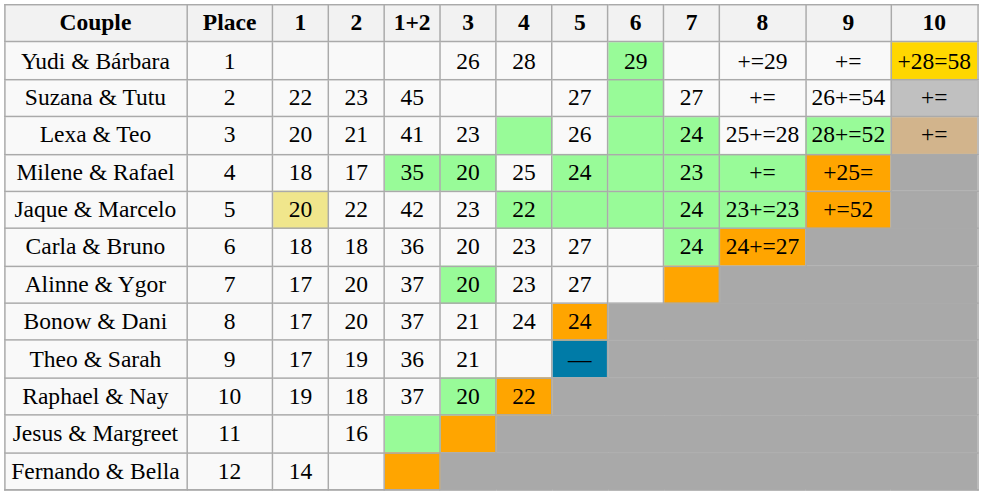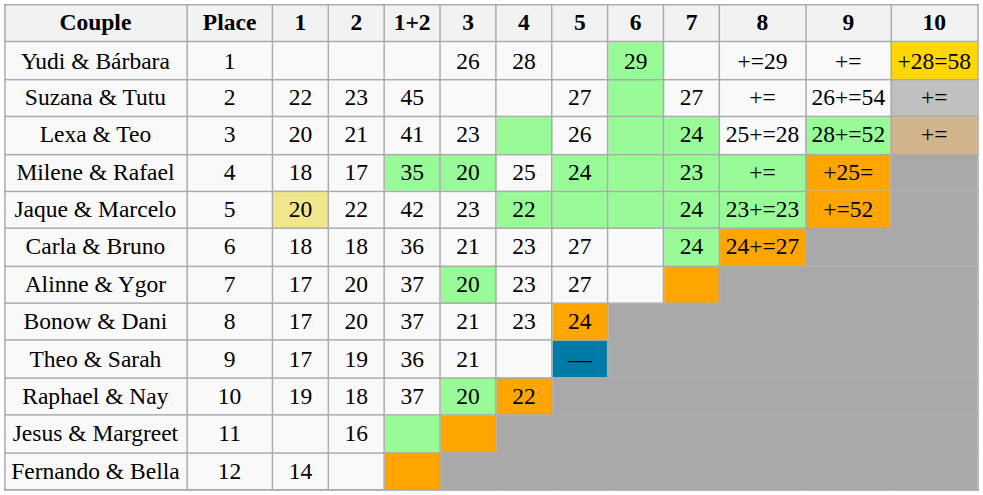Carla & Bruno | 3: 20 -> 21
Bonow & Dani | 4: 24 -> 23
